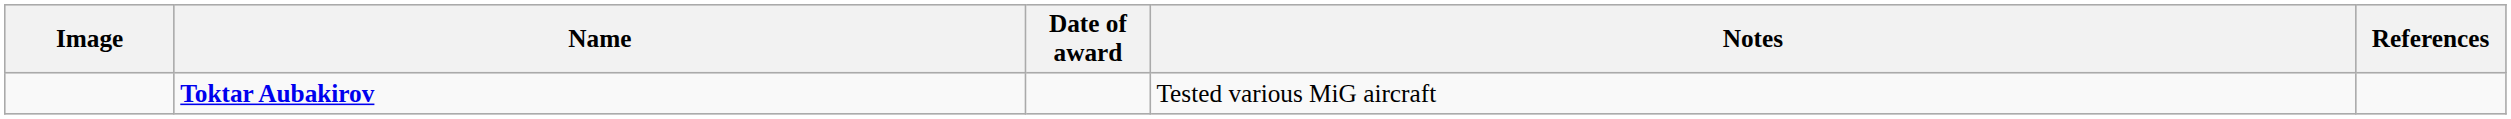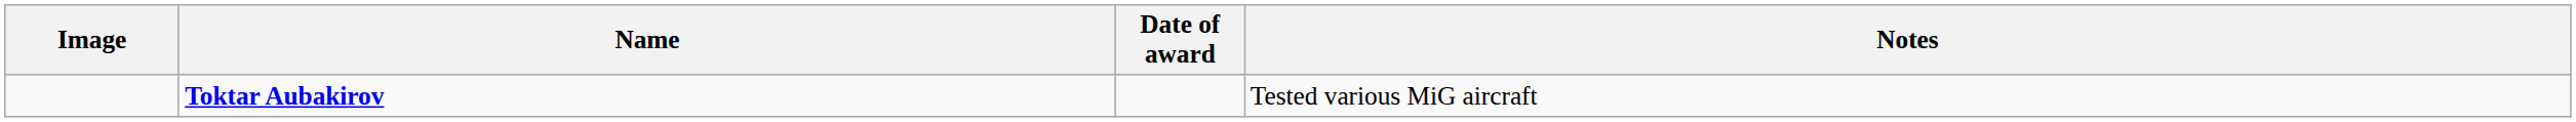- column: References
